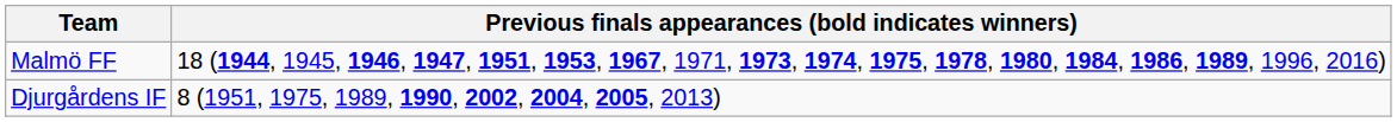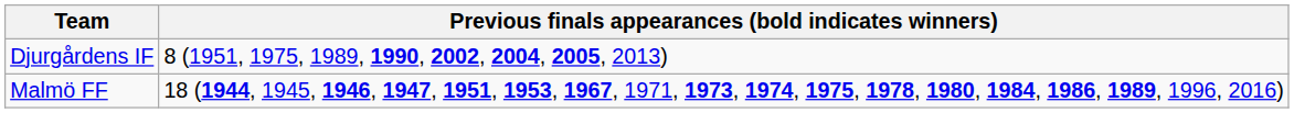rows swapped: Djurgårdens IF <-> Malmö FF
